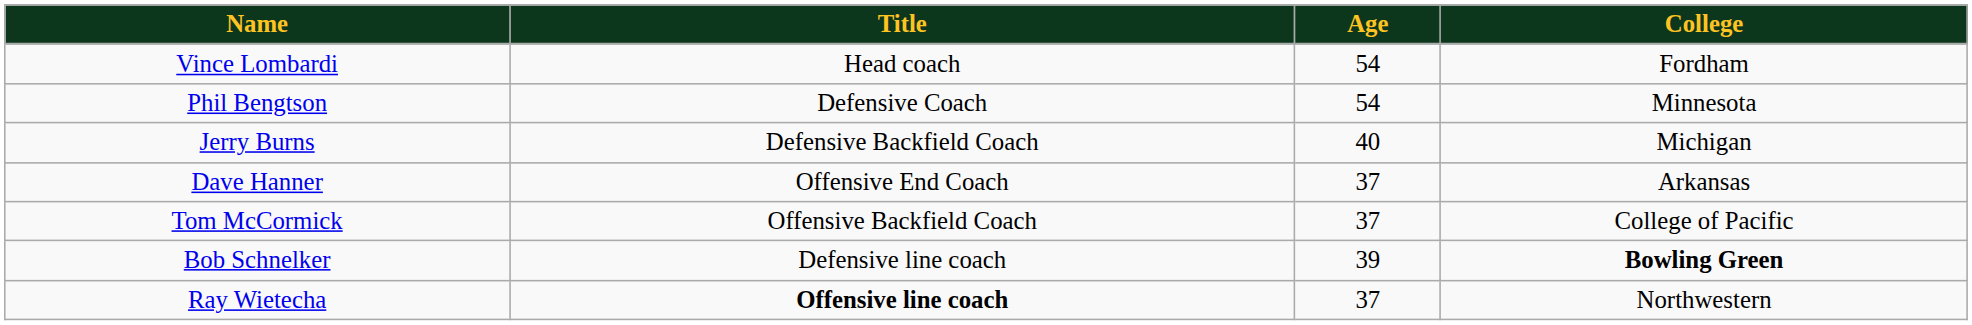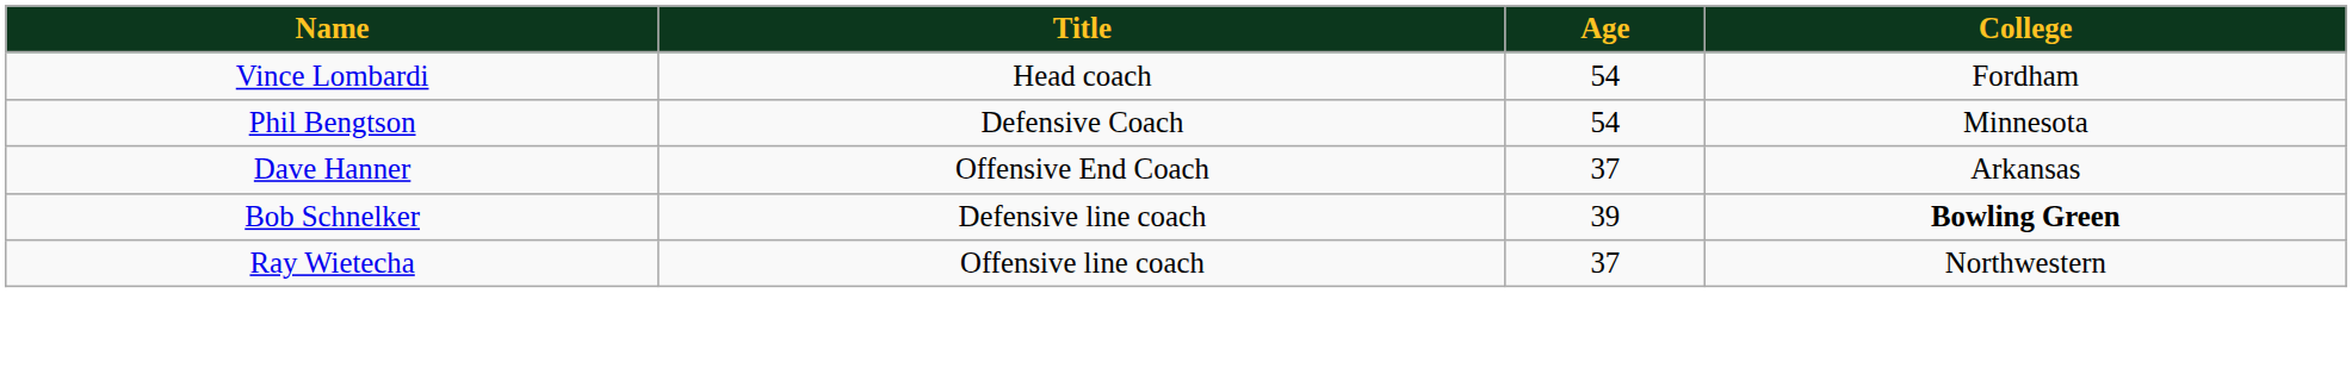- row: Jerry Burns | Defensive Backfield Coach | 40 | Michigan
- row: Tom McCormick | Offensive Backfield Coach | 37 | College of Pacific
Ray Wietecha | Title: bold -> normal
